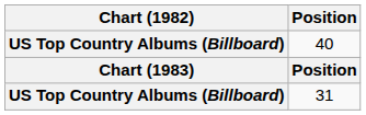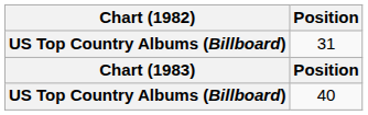rows swapped: 31 <-> 40
